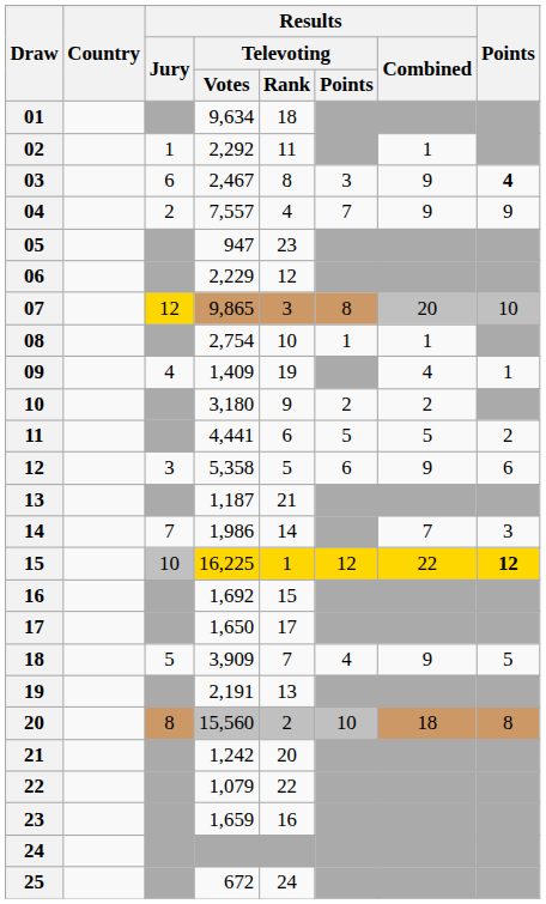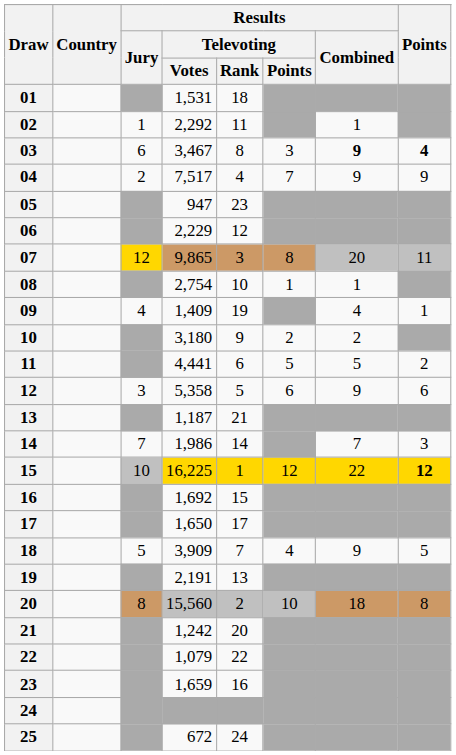01 | Results / Televoting / Votes: 9,634 -> 1,531
03 | Results / Televoting / Votes: 2,467 -> 3,467
03 | Results / Combined: normal -> bold
04 | Results / Televoting / Votes: 7,557 -> 7,517
07 | Points: 10 -> 11
